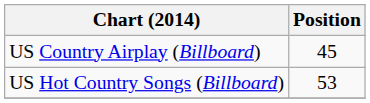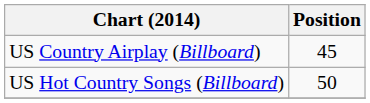US Hot Country Songs (Billboard) | Position: 53 -> 50
